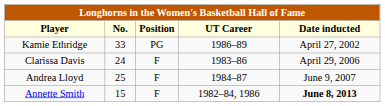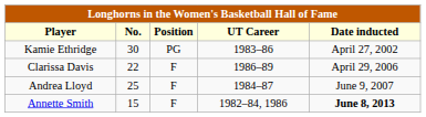Kamie Ethridge | No.: 33 -> 30
Kamie Ethridge | UT Career: 1986–89 -> 1983–86
Clarissa Davis | No.: 24 -> 22
Clarissa Davis | UT Career: 1983–86 -> 1986–89
